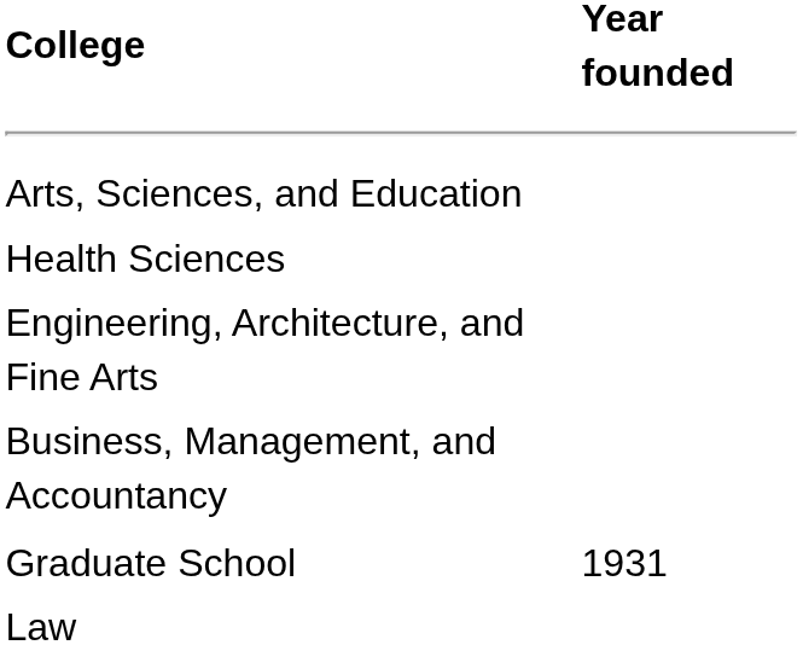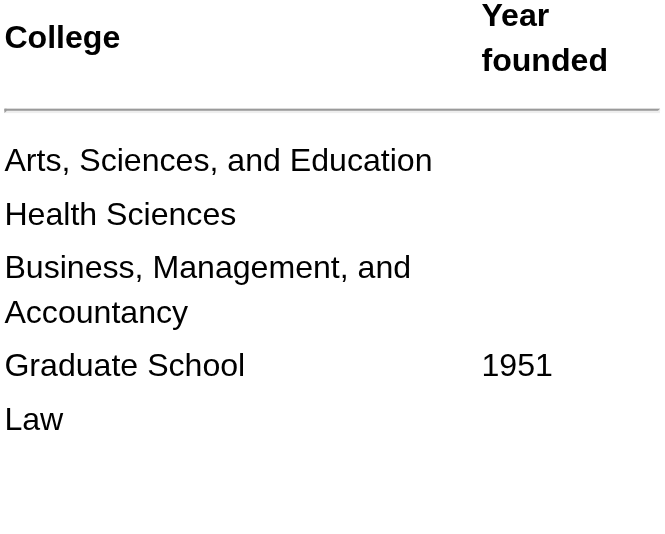- row: Engineering, Architecture, and Fine Arts
Graduate School | Year founded: 1931 -> 1951
